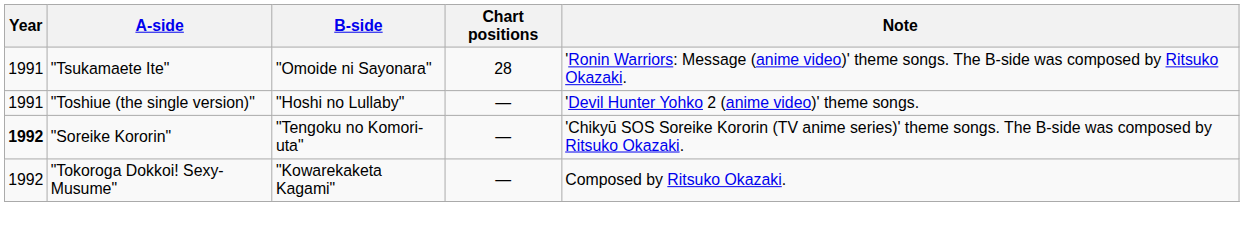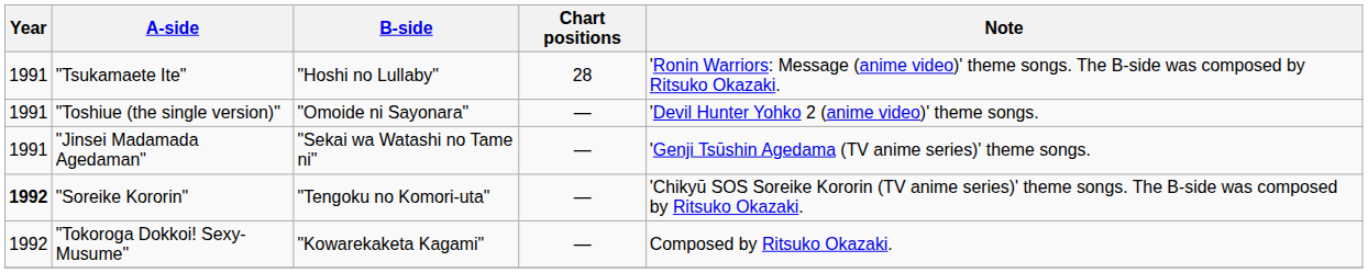"Tsukamaete Ite" | B-side: "Omoide ni Sayonara" -> "Hoshi no Lullaby"
"Toshiue (the single version)" | B-side: "Hoshi no Lullaby" -> "Omoide ni Sayonara"
+ row: 1991 | "Jinsei Madamada Agedaman" | "Sekai wa Watashi no Tame ni" | — | 'Genji Tsūshin Agedama (TV anime series)' theme songs.
